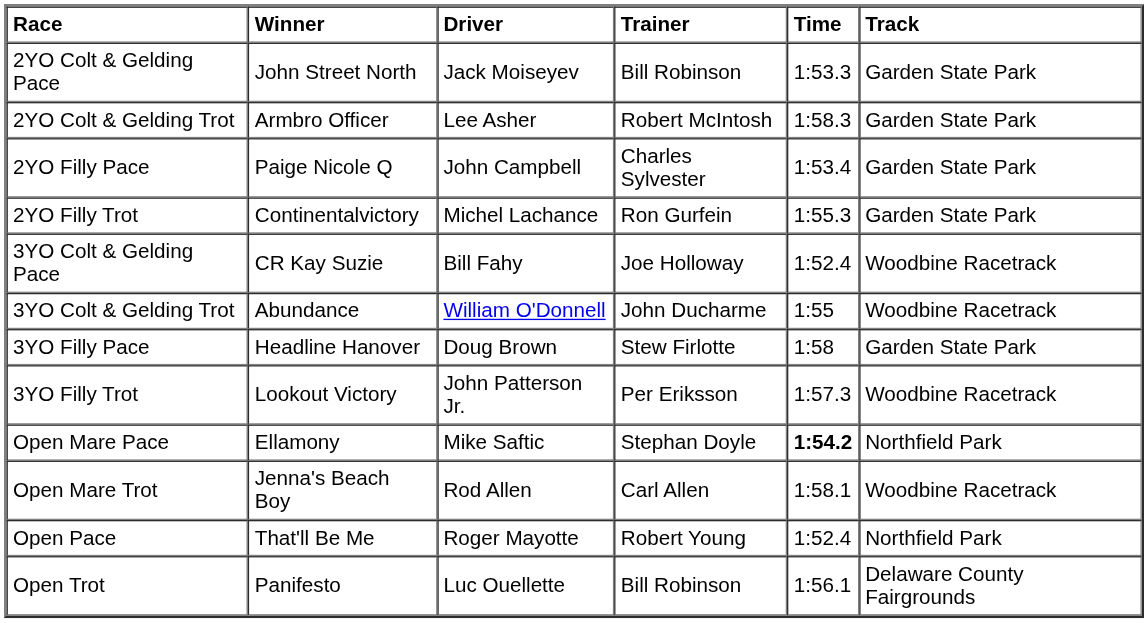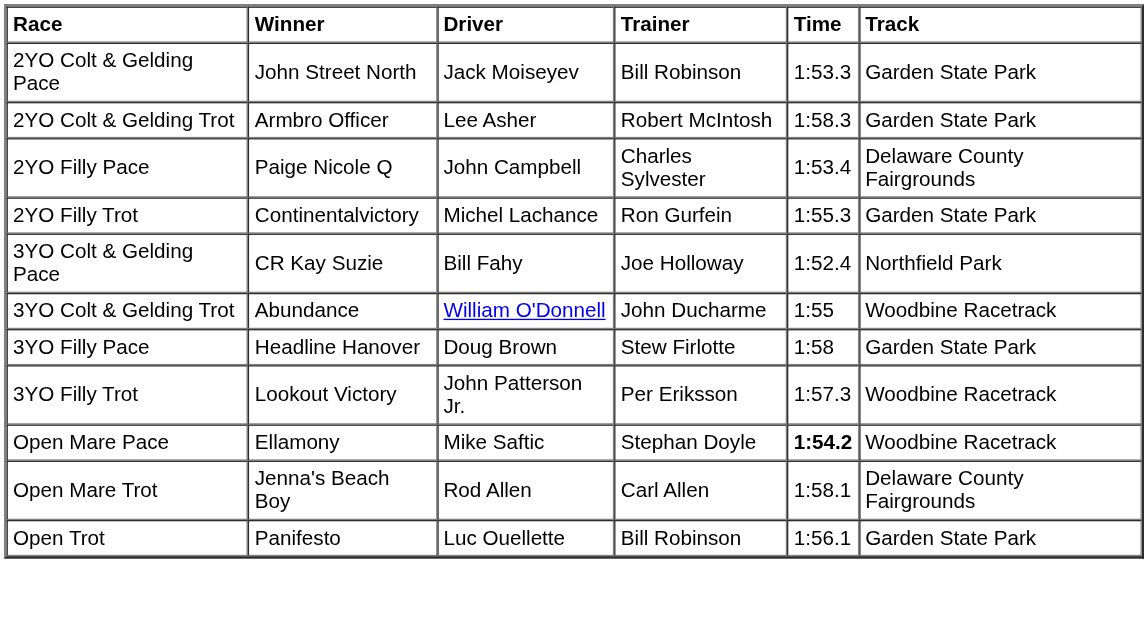2YO Filly Pace | Track: Garden State Park -> Delaware County Fairgrounds
3YO Colt & Gelding Pace | Track: Woodbine Racetrack -> Northfield Park
Open Mare Pace | Track: Northfield Park -> Woodbine Racetrack
Open Mare Trot | Track: Woodbine Racetrack -> Delaware County Fairgrounds
- row: Open Pace | That'll Be Me | Roger Mayotte | Robert Young | 1:52.4 | Northfield Park
Open Trot | Track: Delaware County Fairgrounds -> Garden State Park
